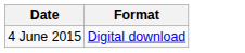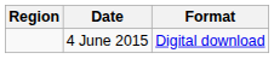+ column: Region
